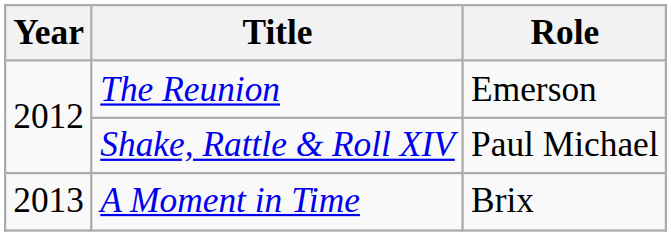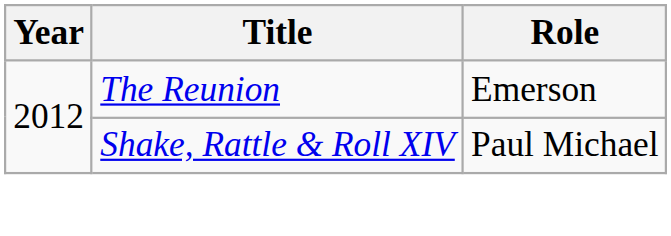- row: 2013 | A Moment in Time | Brix
